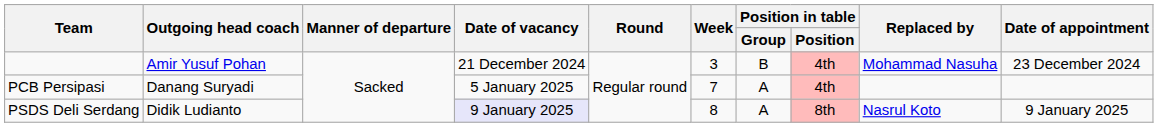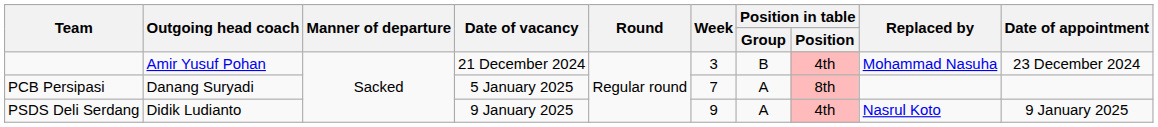PCB Persipasi | Position in table / Position: 4th -> 8th
PSDS Deli Serdang | Date of vacancy: lavender background -> no background
PSDS Deli Serdang | Week: 8 -> 9
PSDS Deli Serdang | Position in table / Position: 8th -> 4th
